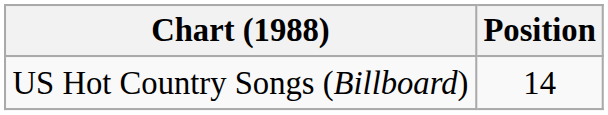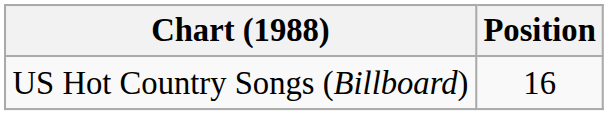US Hot Country Songs (Billboard) | Position: 14 -> 16
